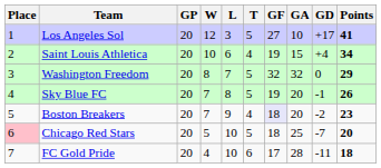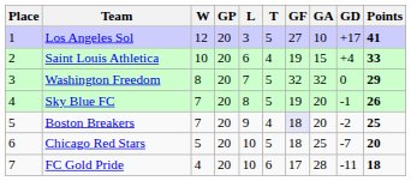columns swapped: GP <-> W
Saint Louis Athletica | Points: 34 -> 33
Boston Breakers | Points: 23 -> 25
Chicago Red Stars | Place: pink background -> no background
